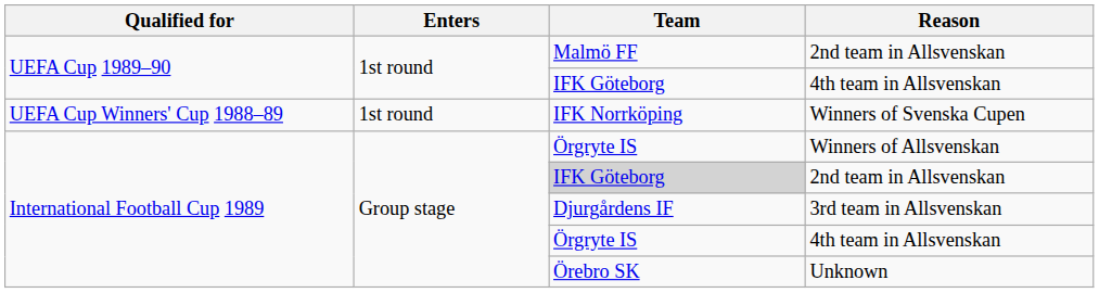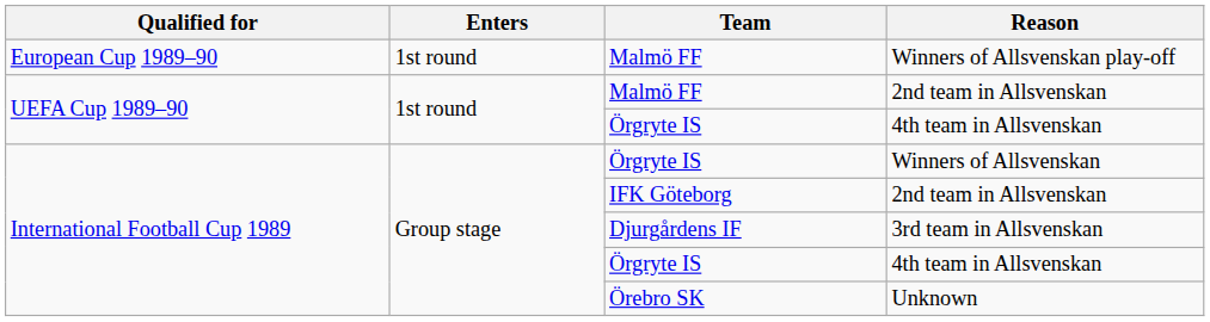+ row: European Cup 1989–90 | 1st round | Malmö FF | Winners of Allsvenskan play-off
UEFA Cup 1989–90 / 4th team in Allsvenskan | Team: IFK Göteborg -> Örgryte IS
- row: UEFA Cup Winners' Cup 1988–89 | 1st round | IFK Norrköping | Winners of Svenska Cupen
International Football Cup 1989 / 2nd team in Allsvenskan | Team: lightgrey background -> no background
